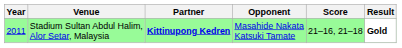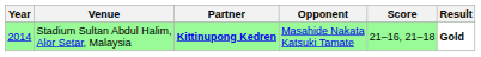Stadium Sultan Abdul Halim, Alor Setar, Malaysia | Year: 2011 -> 2014
